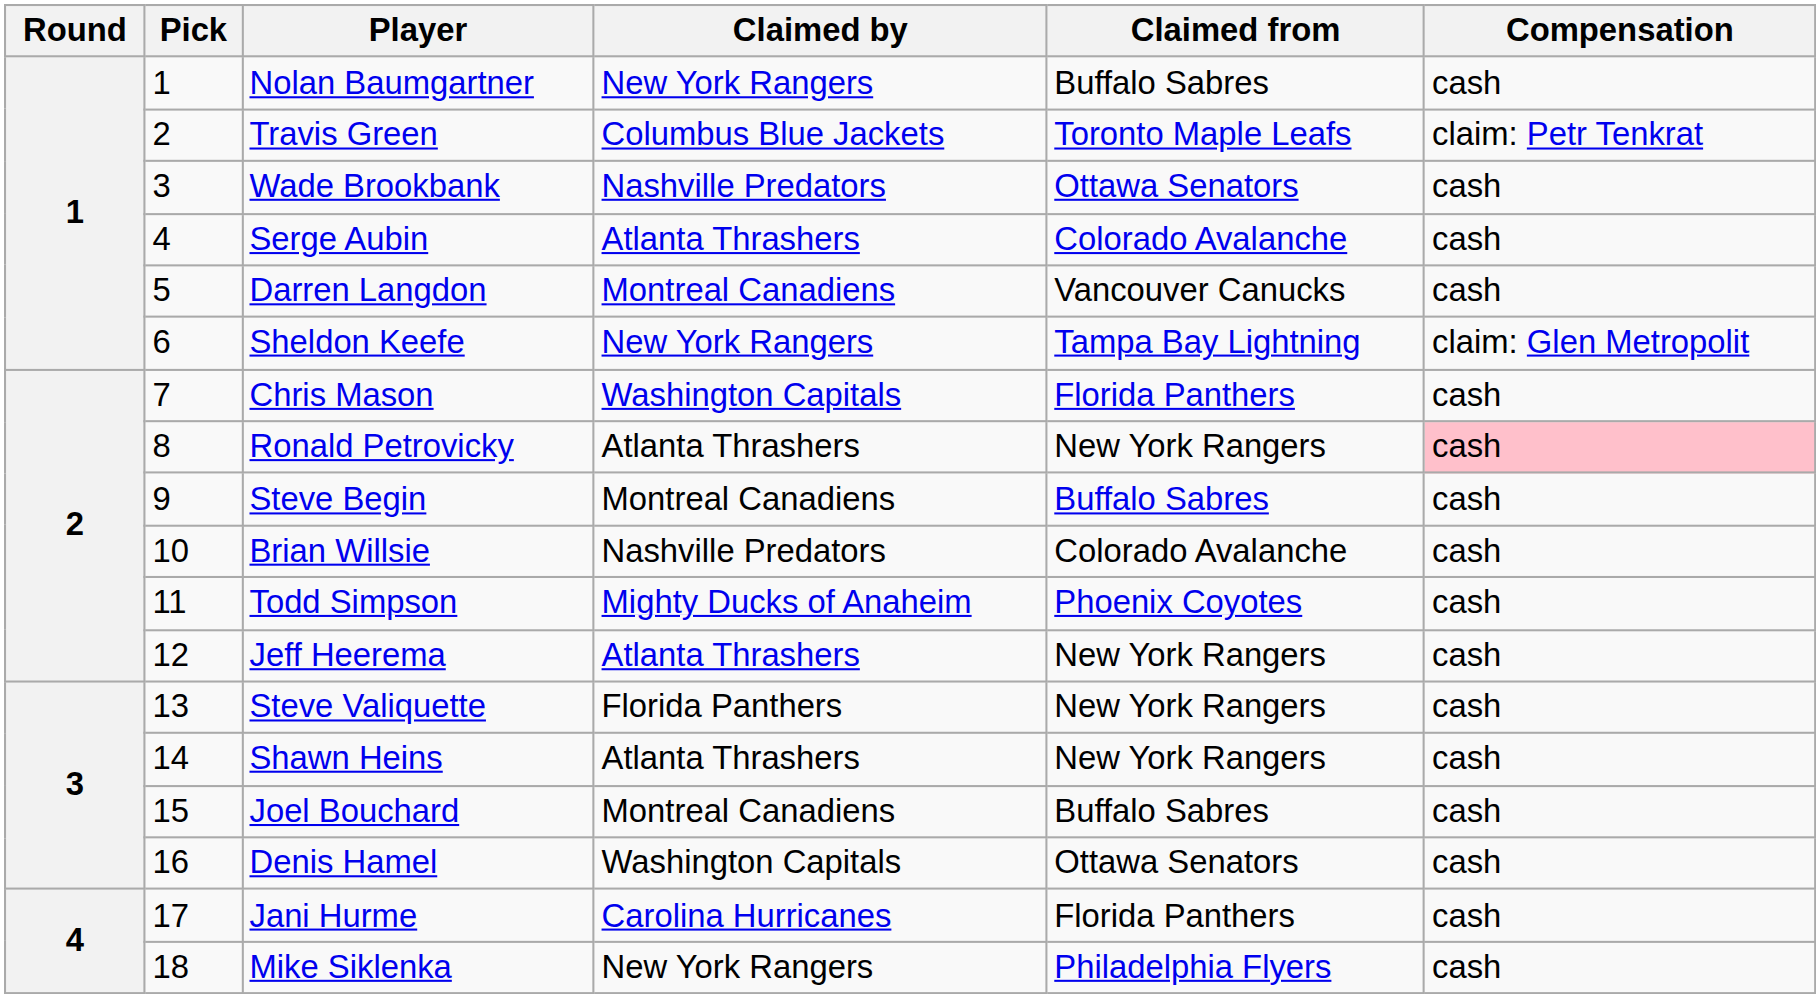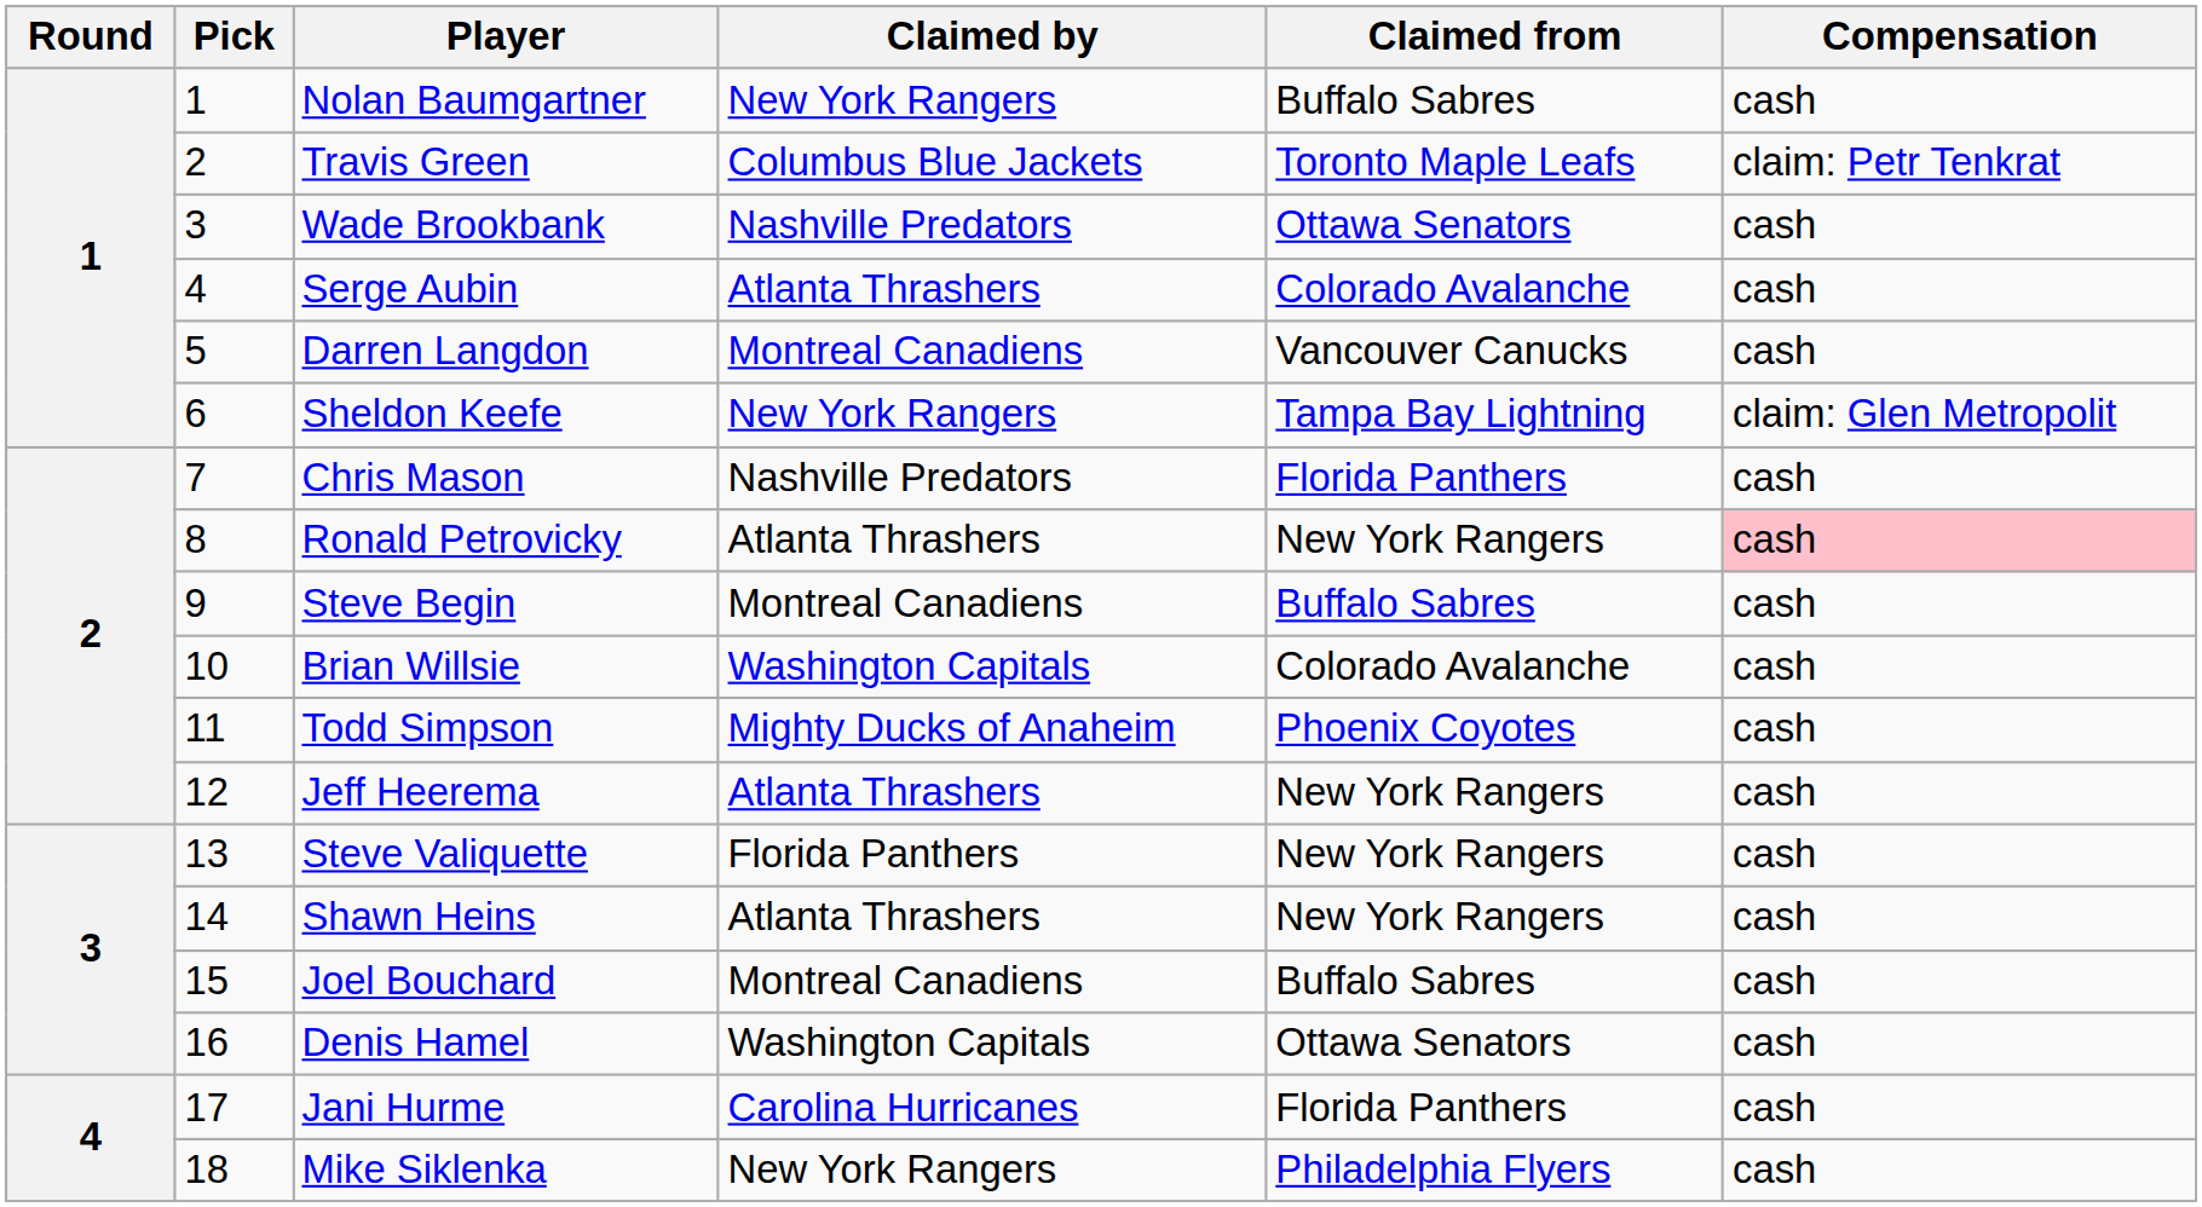Chris Mason | Claimed by: Washington Capitals -> Nashville Predators
Brian Willsie | Claimed by: Nashville Predators -> Washington Capitals
